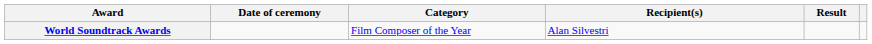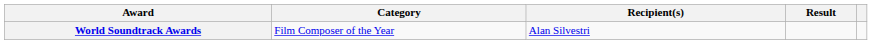- column: Date of ceremony
